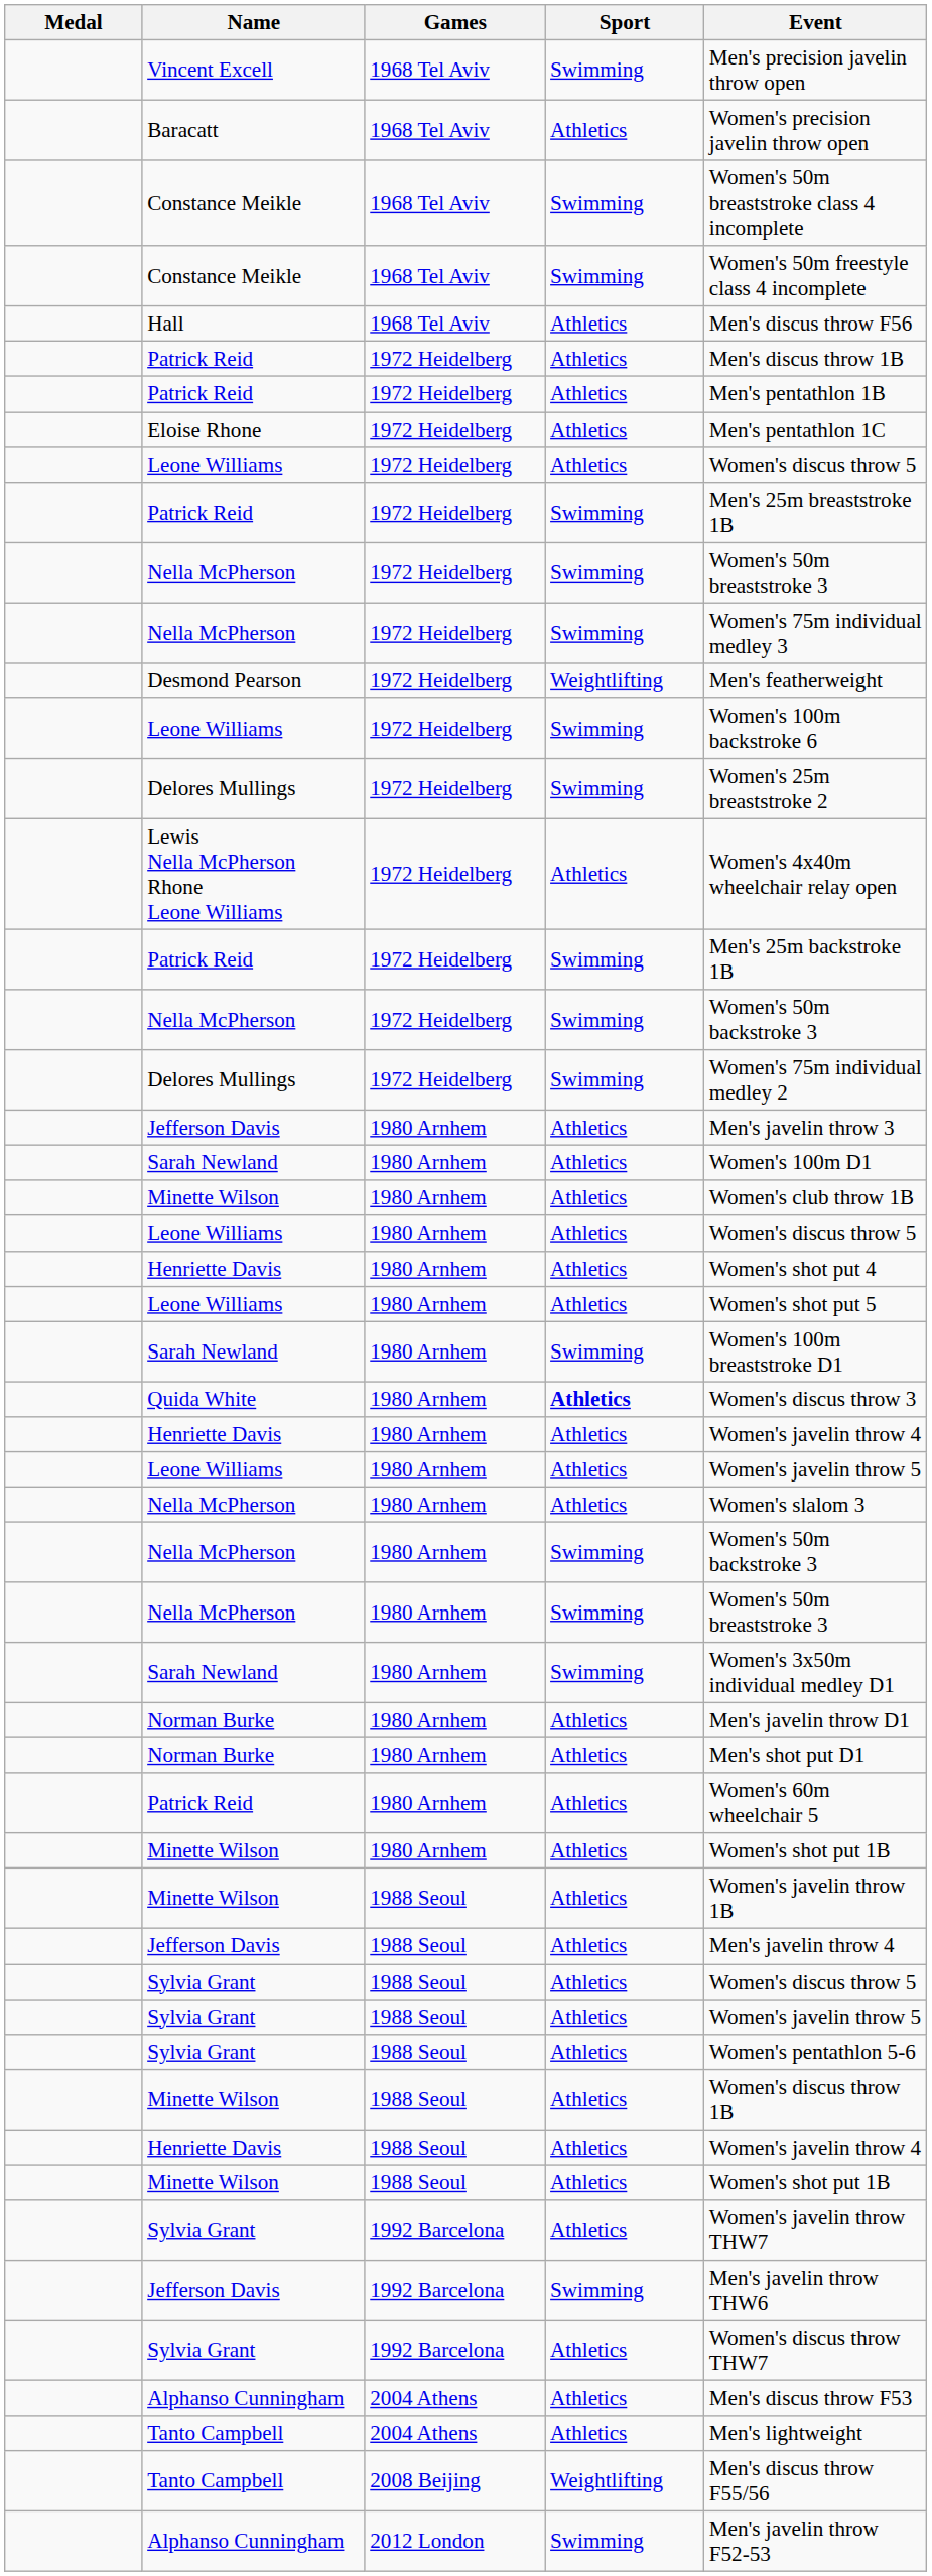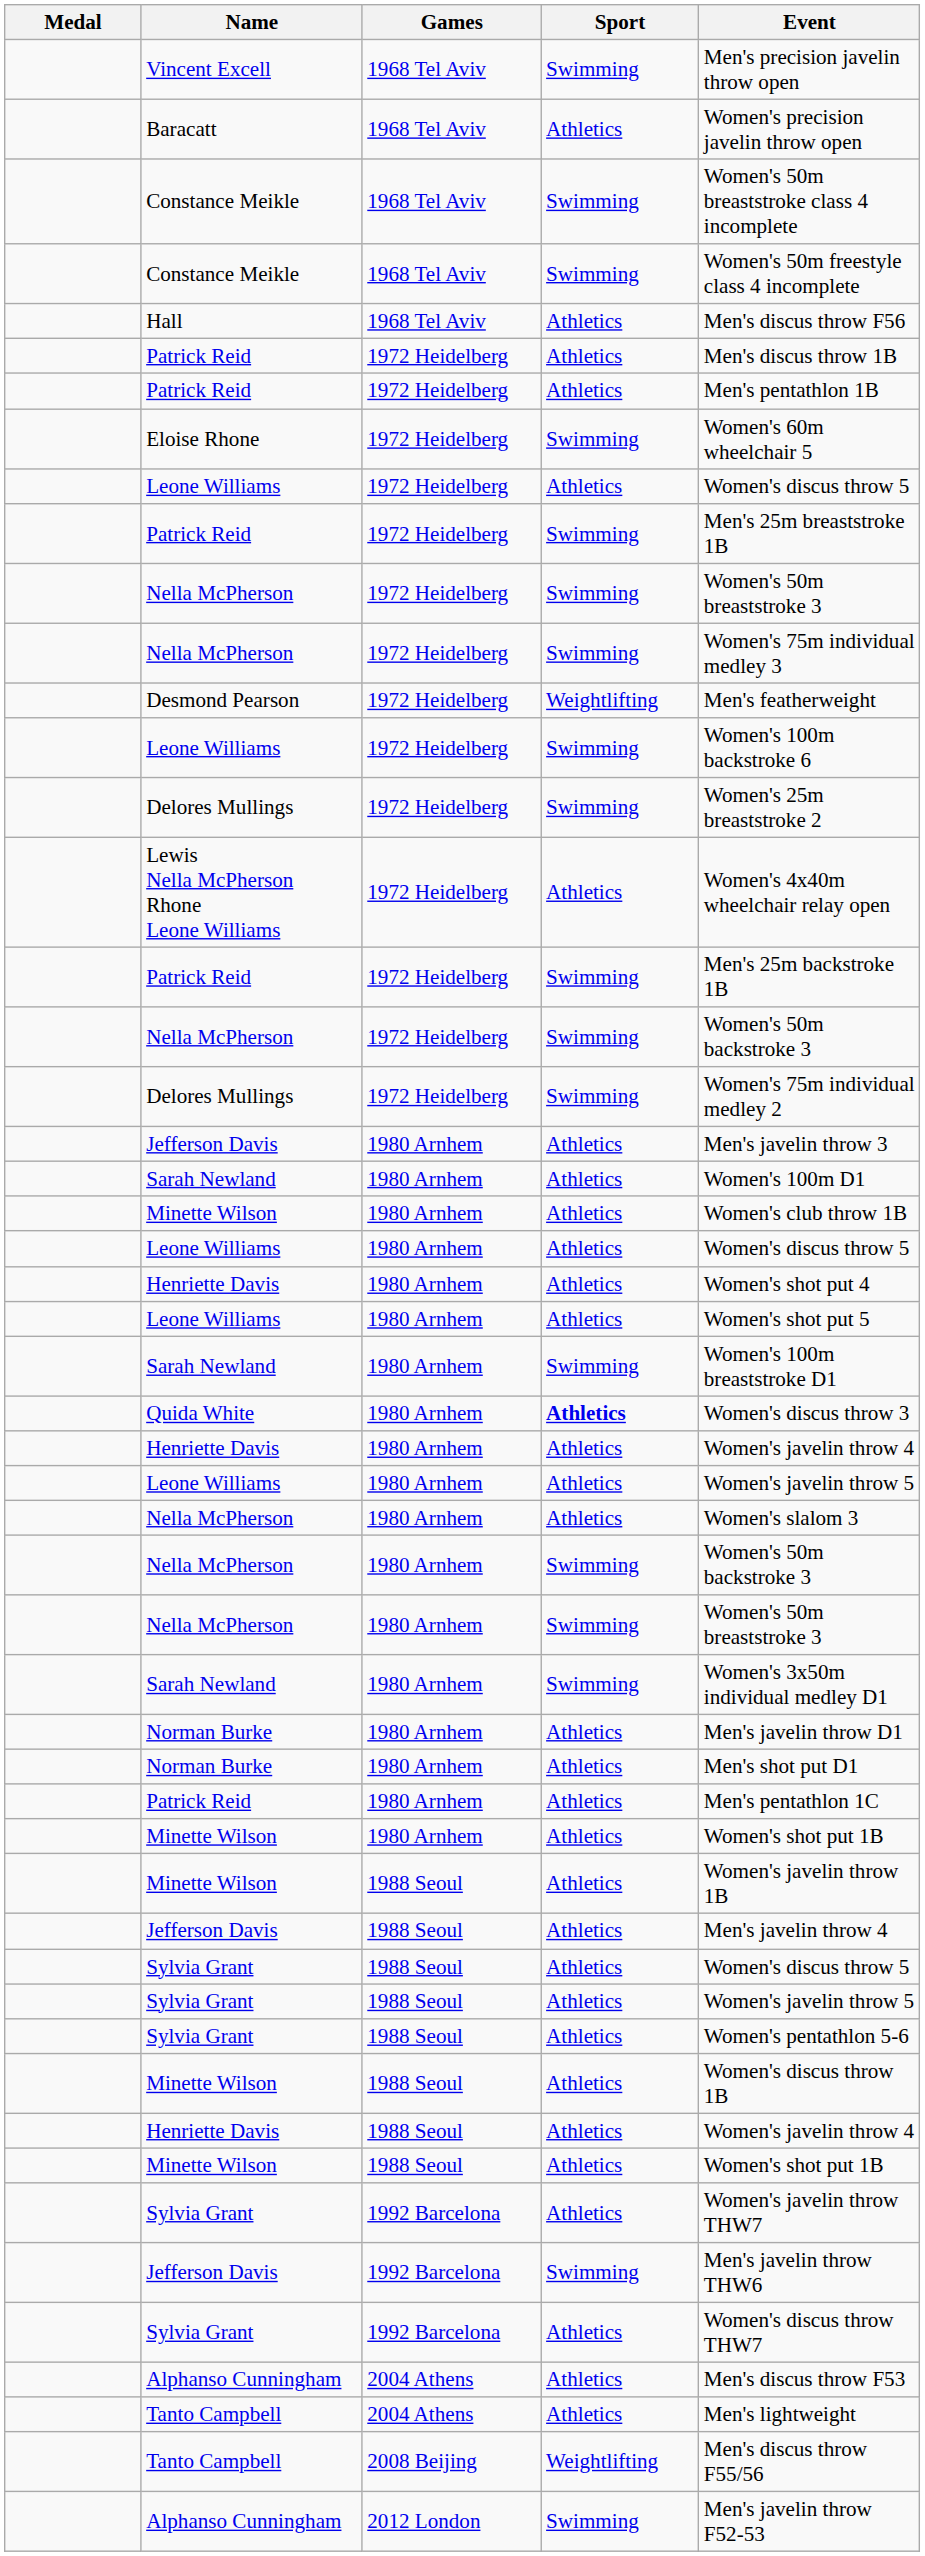Eloise Rhone | Sport: Athletics -> Swimming
Eloise Rhone | Event: Men's pentathlon 1C -> Women's 60m wheelchair 5
Patrick Reid / 1980 Arnhem | Event: Women's 60m wheelchair 5 -> Men's pentathlon 1C
